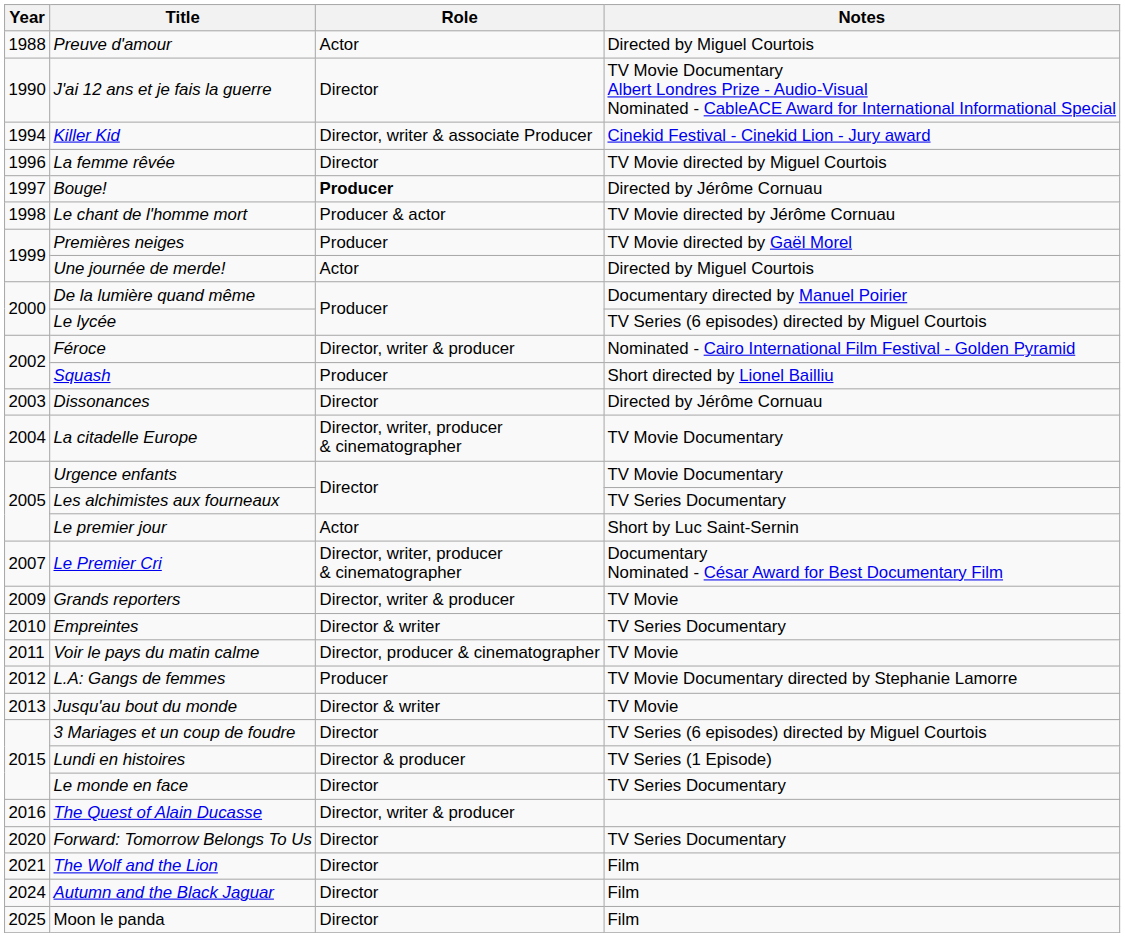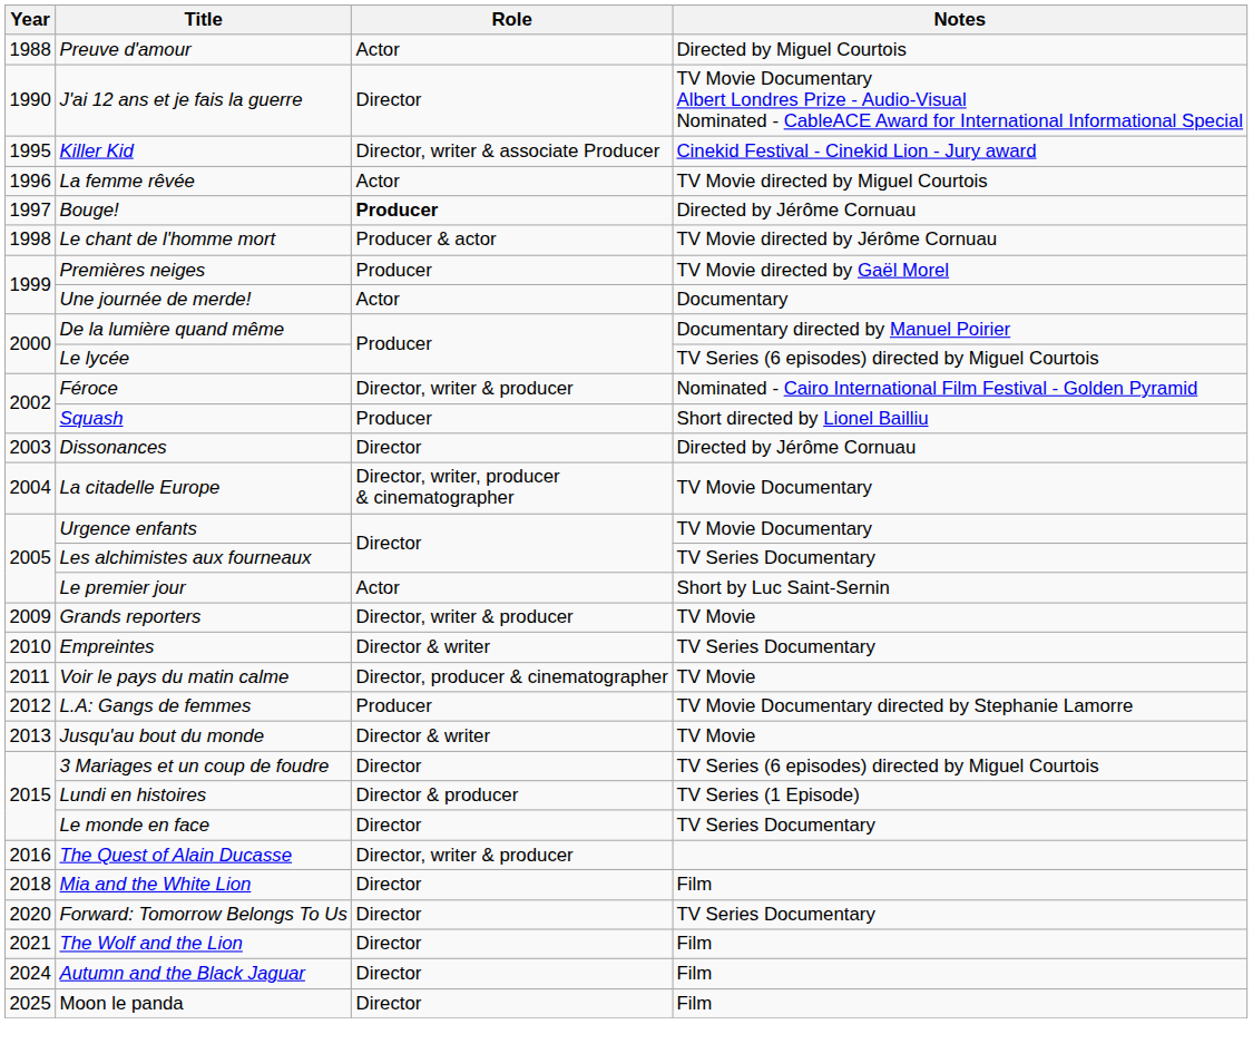Killer Kid | Year: 1994 -> 1995
La femme rêvée | Role: Director -> Actor
Une journée de merde! | Notes: Directed by Miguel Courtois -> Documentary
- row: 2007 | Le Premier Cri | Director, writer, producer & cinematographer | Documentary Nominated - César Award for Best Documentary Film
+ row: 2018 | Mia and the White Lion | Director | Film
